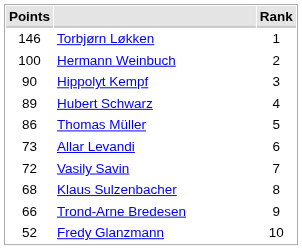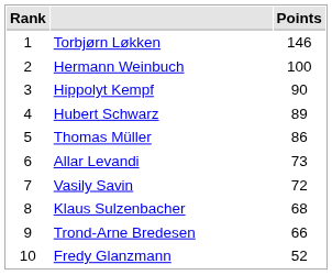columns swapped: Rank <-> Points
